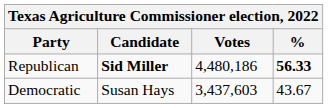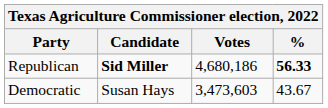Republican | Votes: 4,480,186 -> 4,680,186
Democratic | Votes: 3,437,603 -> 3,473,603
